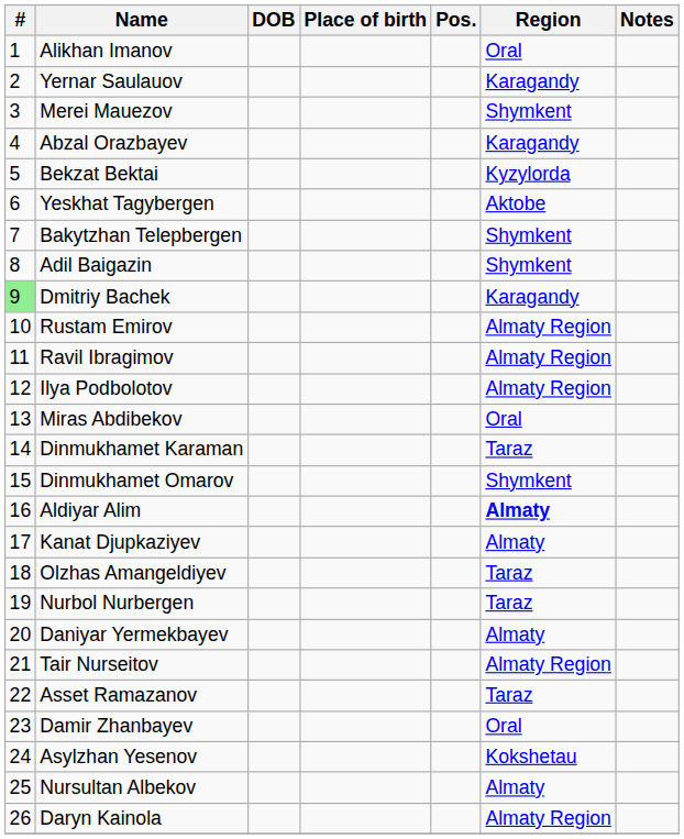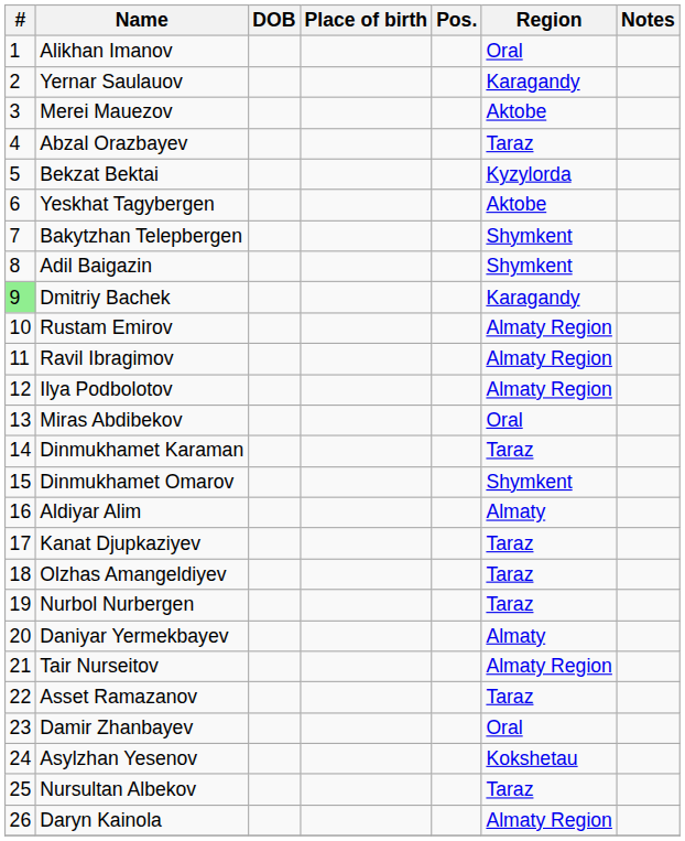Merei Mauezov | Region: Shymkent -> Aktobe
Abzal Orazbayev | Region: Karagandy -> Taraz
Aldiyar Alim | Region: bold -> normal
Kanat Djupkaziyev | Region: Almaty -> Taraz
Nursultan Albekov | Region: Almaty -> Taraz
